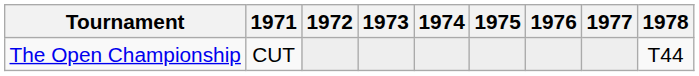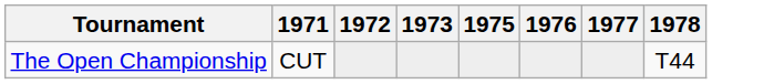- column: 1974
